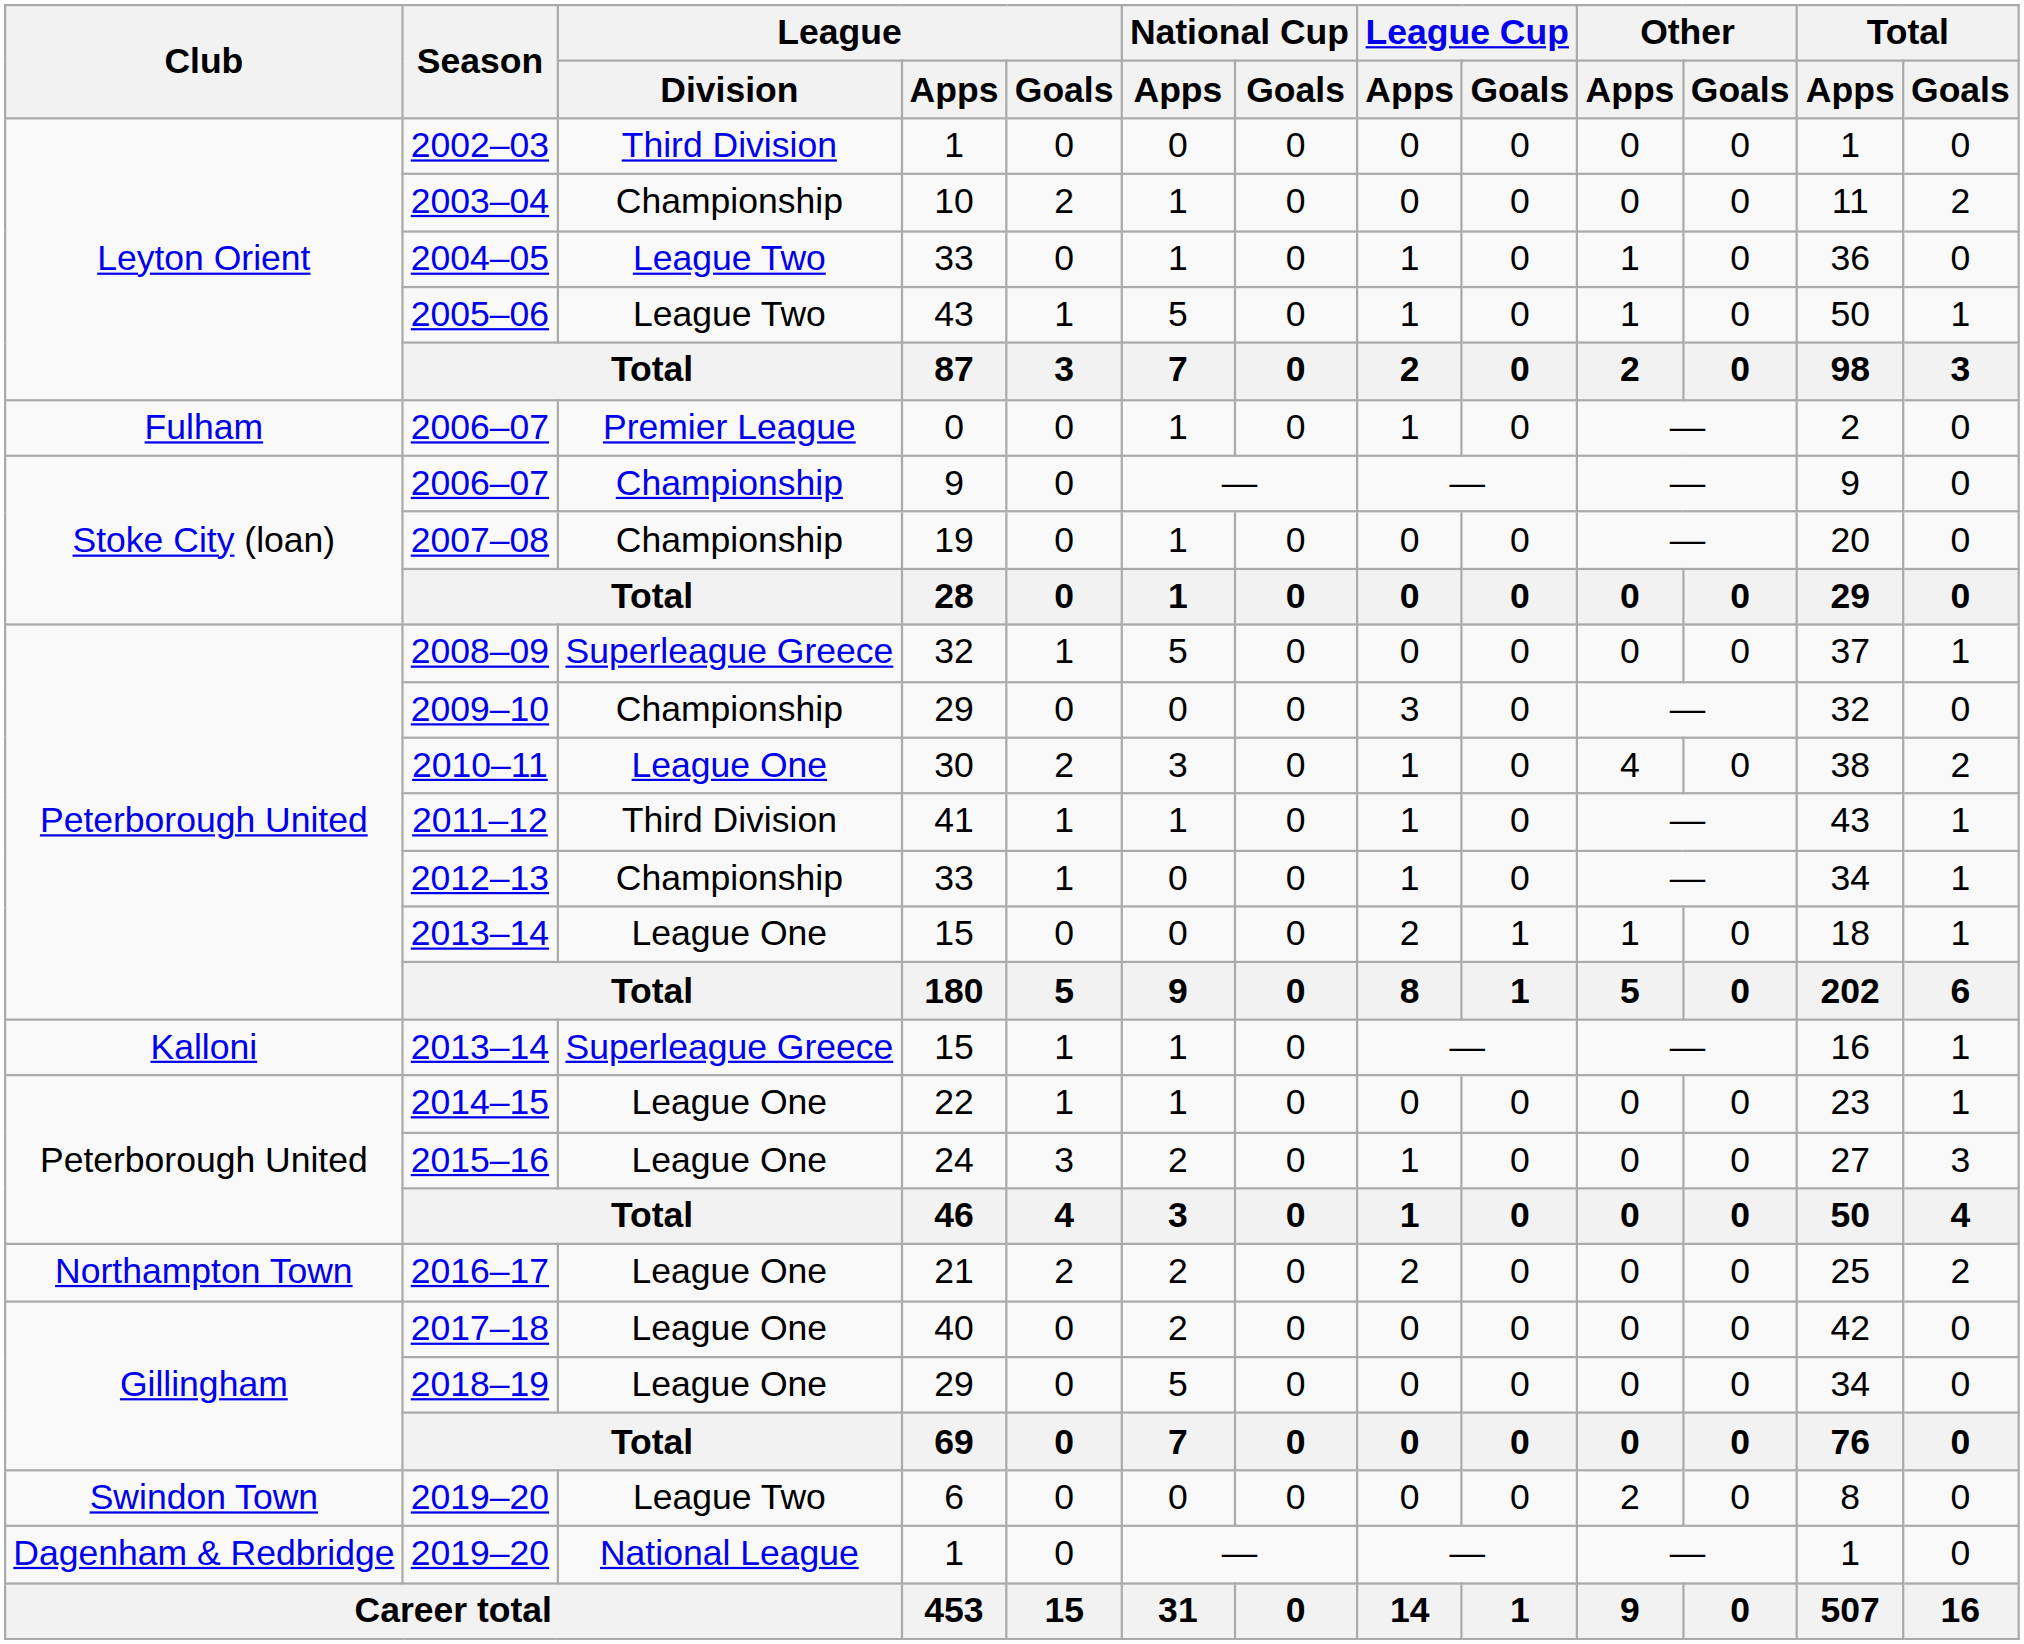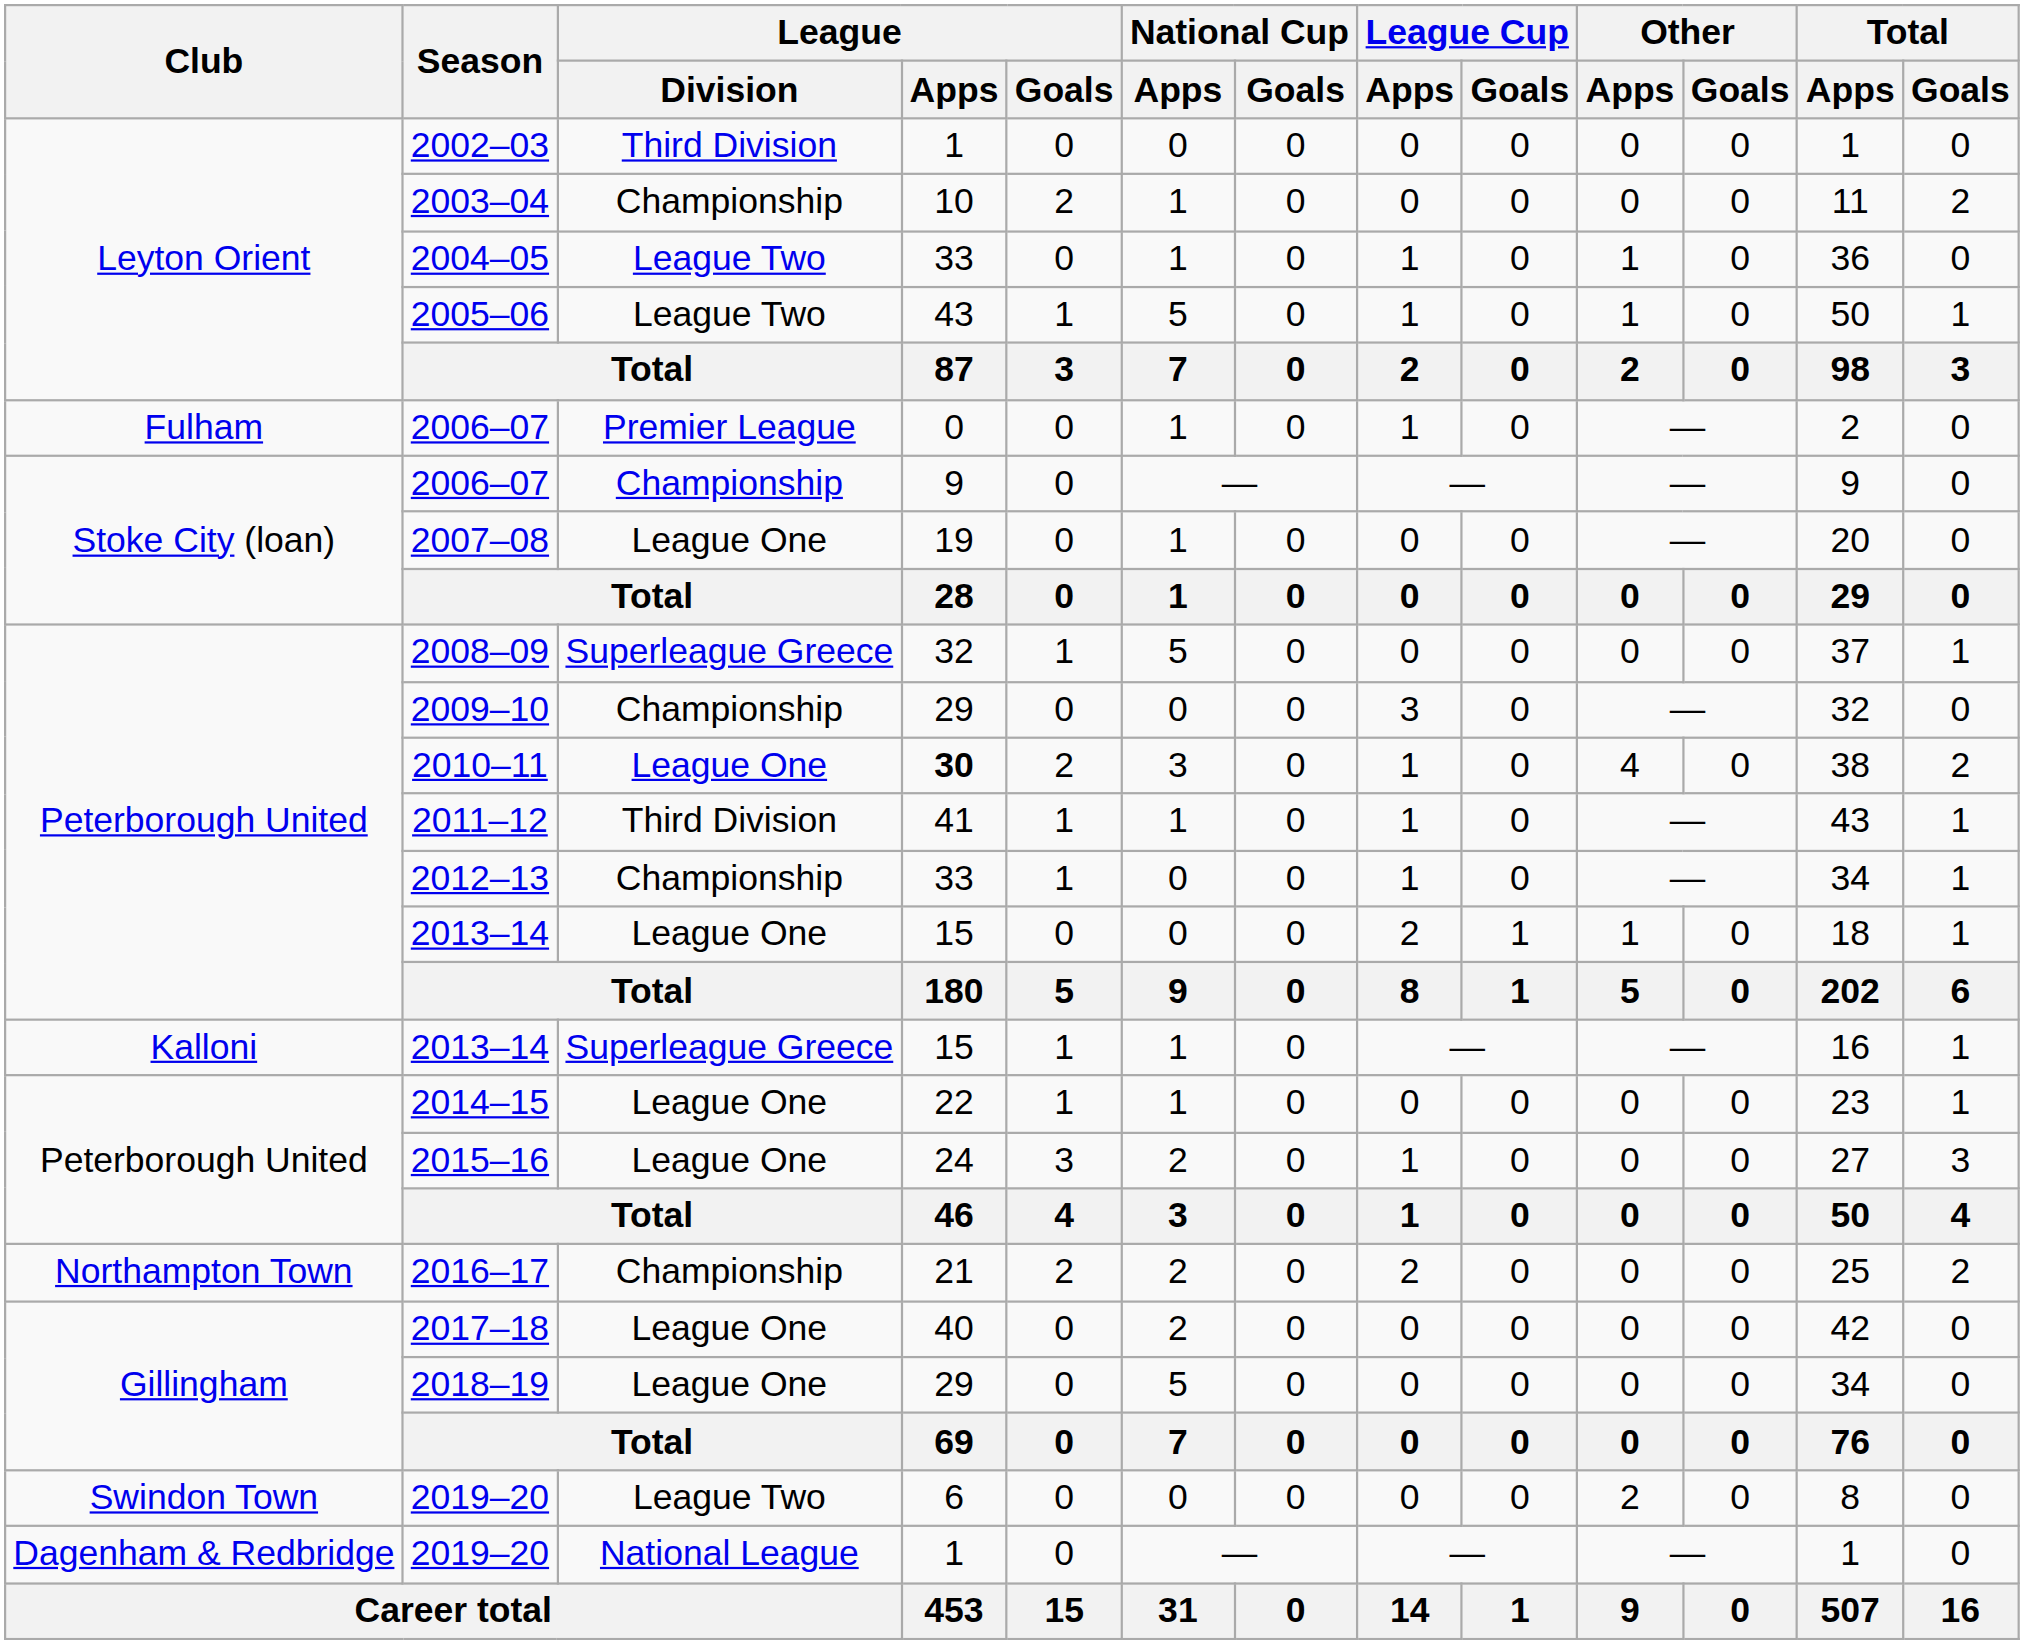2007–08 | League / Division: Championship -> League One
2010–11 | League / Apps: normal -> bold
2016–17 | League / Division: League One -> Championship
